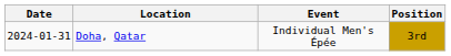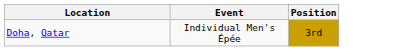- column: Date | 2024-01-31
